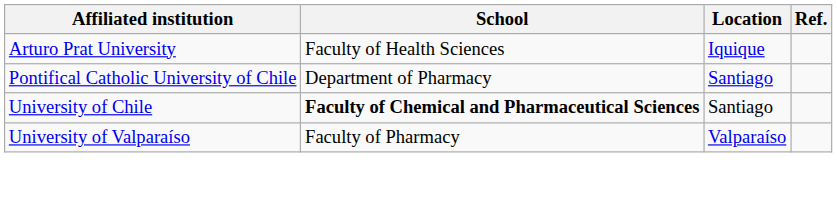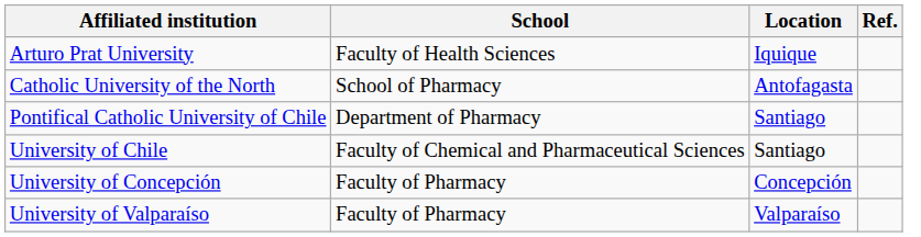+ row: Catholic University of the North | School of Pharmacy | Antofagasta
University of Chile | School: bold -> normal
+ row: University of Concepción | Faculty of Pharmacy | Concepción
